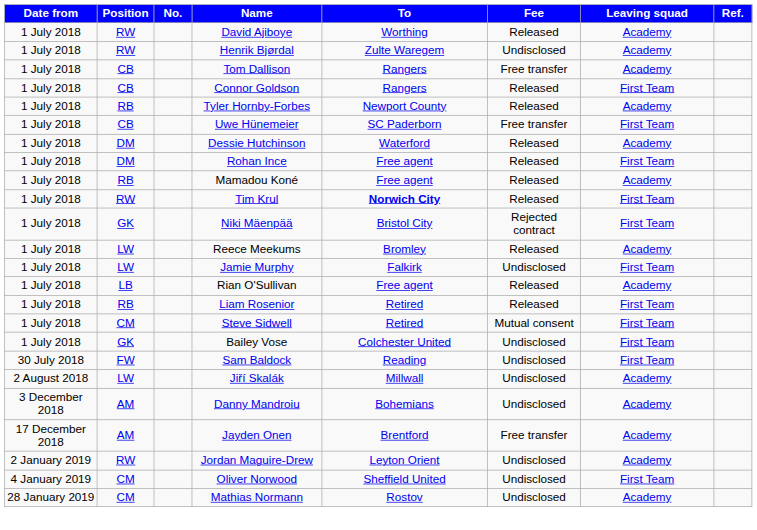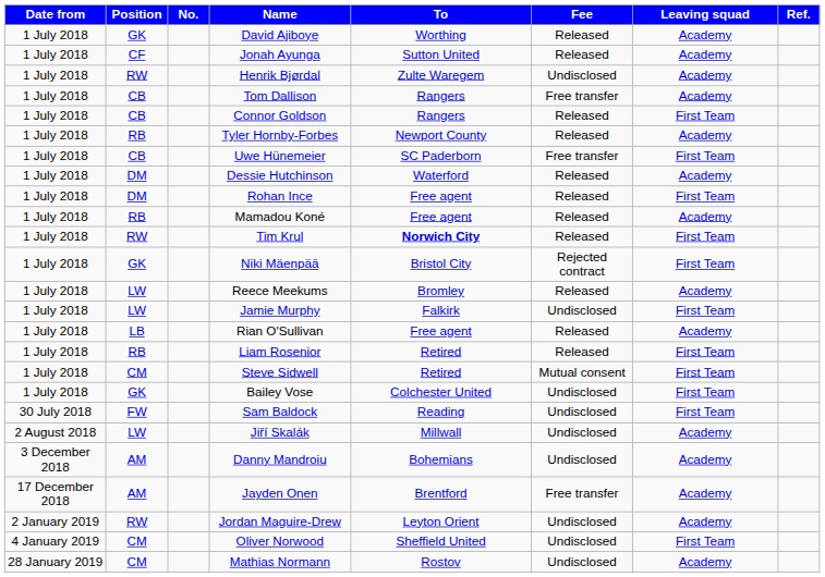David Ajiboye | Position: RW -> GK
+ row: 1 July 2018 | CF | Jonah Ayunga | Sutton United | Released | Academy
